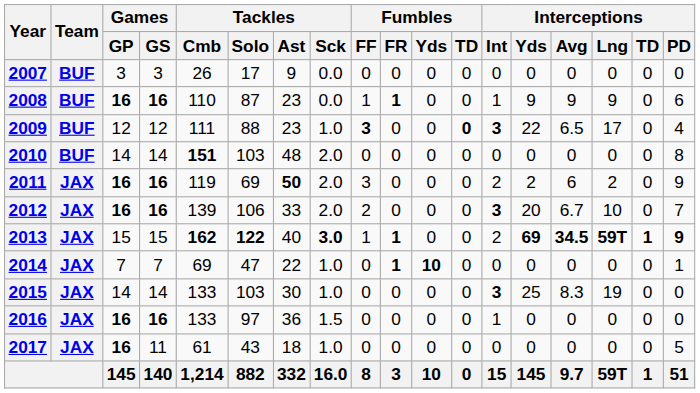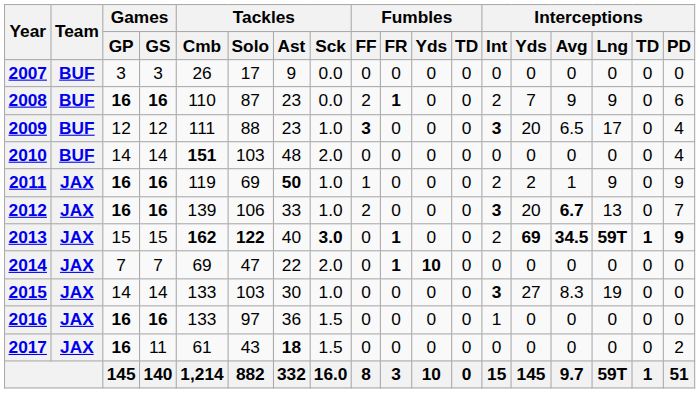2008 | Fumbles / FF: 1 -> 2
2008 | Interceptions / Int: 1 -> 2
2008 | Interceptions / Yds: 9 -> 7
2009 | Fumbles / TD: bold -> normal
2009 | Interceptions / Yds: 22 -> 20
2010 | Interceptions / PD: 8 -> 4
2011 | Tackles / Sck: 2.0 -> 1.0
2011 | Fumbles / FF: 3 -> 1
2011 | Interceptions / Avg: 6 -> 1
2011 | Interceptions / Lng: 2 -> 9
2012 | Tackles / Sck: 2.0 -> 1.0
2012 | Interceptions / Avg: normal -> bold
2012 | Interceptions / Lng: 10 -> 13
2013 | Fumbles / FF: 1 -> 0
2014 | Tackles / Sck: 1.0 -> 2.0
2014 | Interceptions / PD: 1 -> 0
2015 | Interceptions / Yds: 25 -> 27
2017 | Tackles / Ast: normal -> bold
2017 | Tackles / Sck: 1.0 -> 1.5
2017 | Interceptions / PD: 5 -> 2
